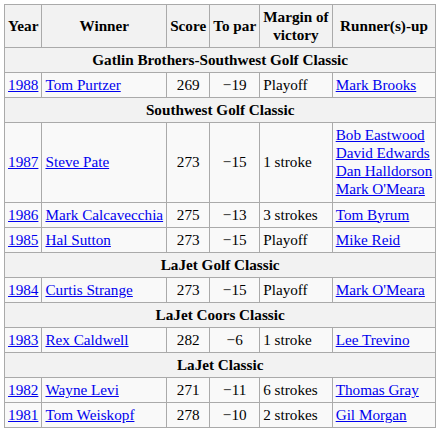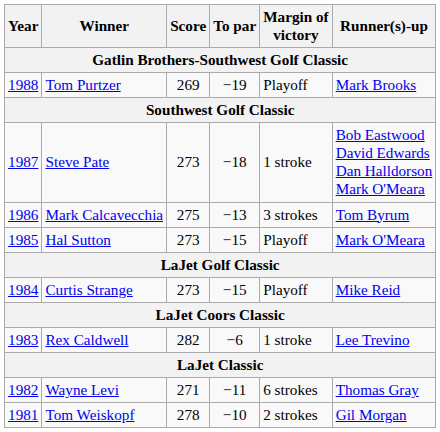Steve Pate | To par: −15 -> −18
Hal Sutton | Runner(s)-up: Mike Reid -> Mark O'Meara
Curtis Strange | Runner(s)-up: Mark O'Meara -> Mike Reid
